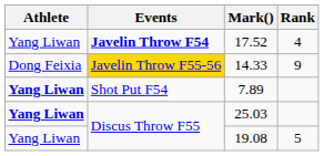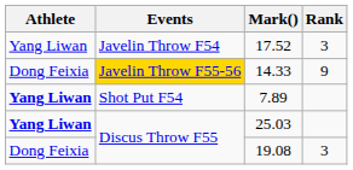17.52 | Events: bold -> normal
17.52 | Rank: 4 -> 3
19.08 | Athlete: Yang Liwan -> Dong Feixia
19.08 | Rank: 5 -> 3
